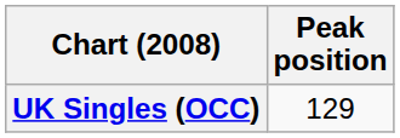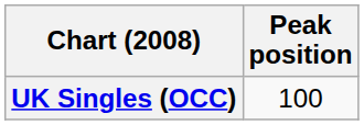UK Singles (OCC) | Peak position: 129 -> 100
